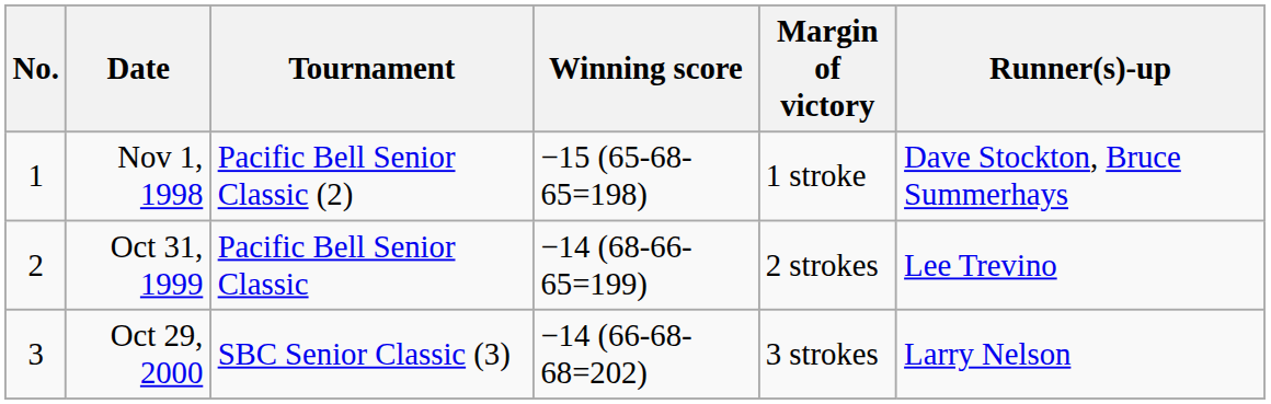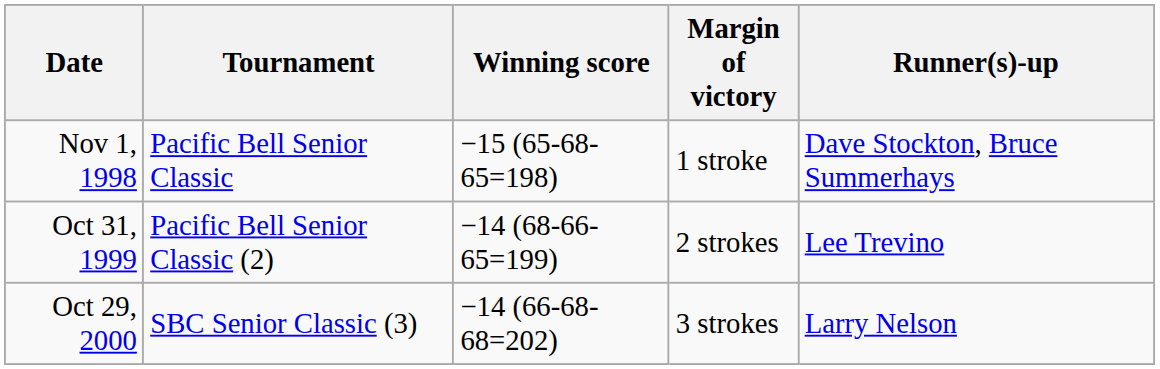- column: No. | 1 | 2 | 3
Nov 1, 1998 | Tournament: Pacific Bell Senior Classic (2) -> Pacific Bell Senior Classic
Oct 31, 1999 | Tournament: Pacific Bell Senior Classic -> Pacific Bell Senior Classic (2)
